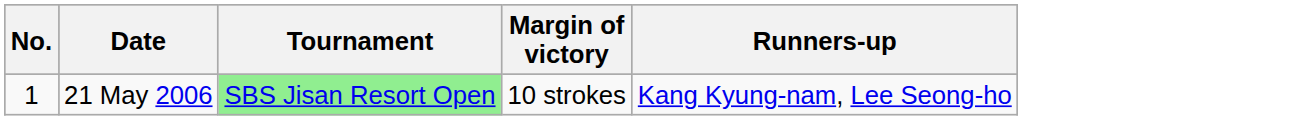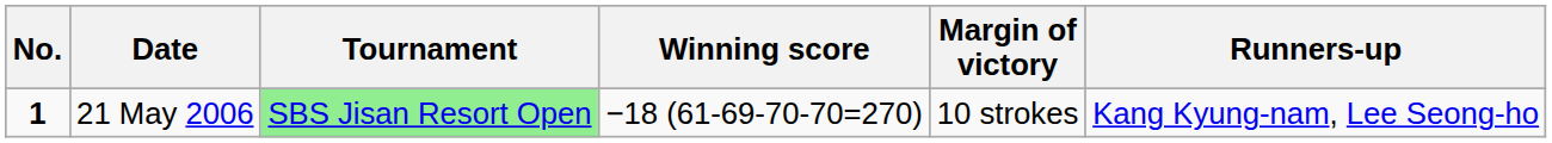+ column: Winning score | −18 (61-69-70-70=270)
21 May 2006 | No.: normal -> bold
